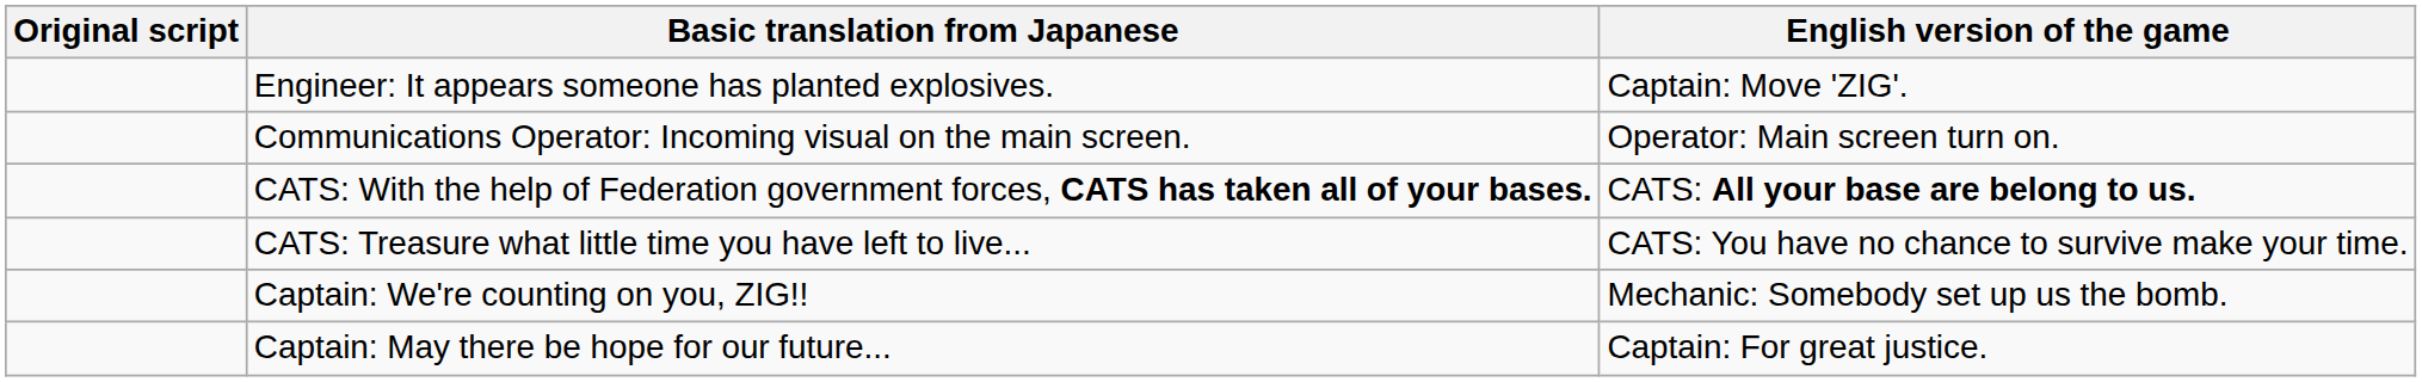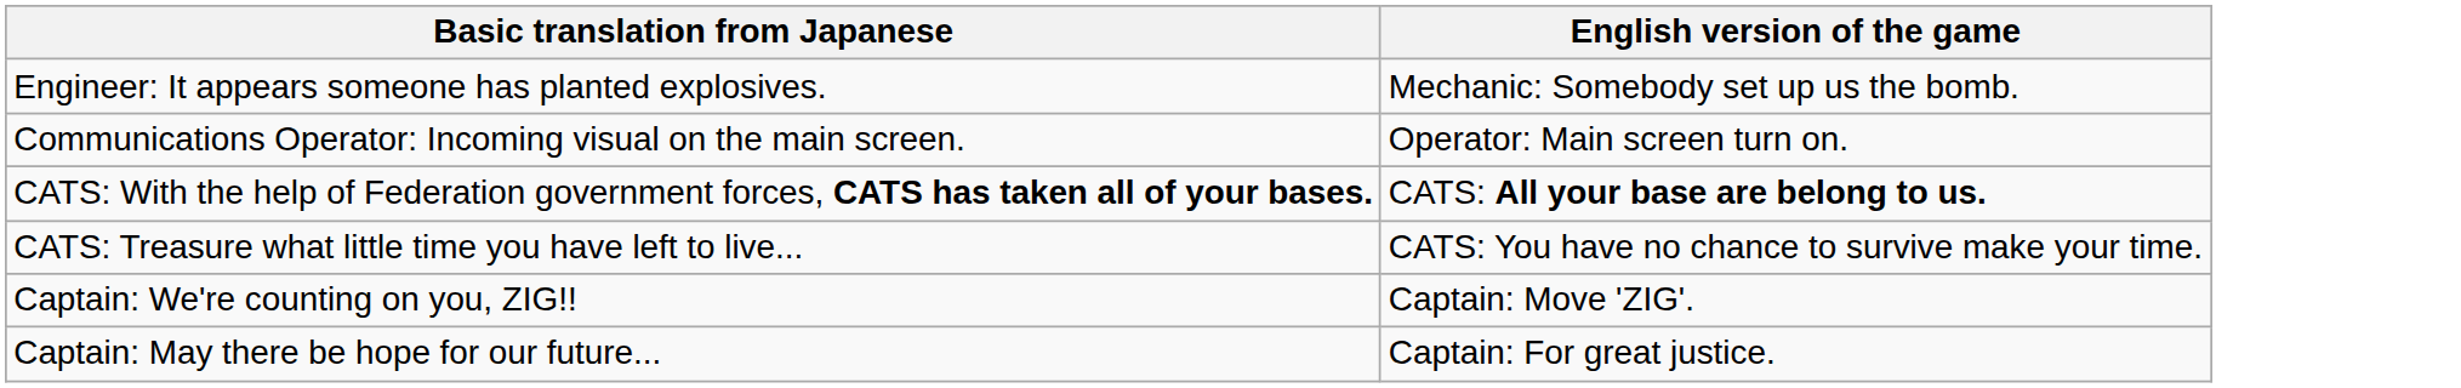- column: Original script
Engineer: It appears someone has planted explosives. | English version of the game: Captain: Move 'ZIG'. -> Mechanic: Somebody set up us the bomb.
Captain: We're counting on you, ZIG!! | English version of the game: Mechanic: Somebody set up us the bomb. -> Captain: Move 'ZIG'.
